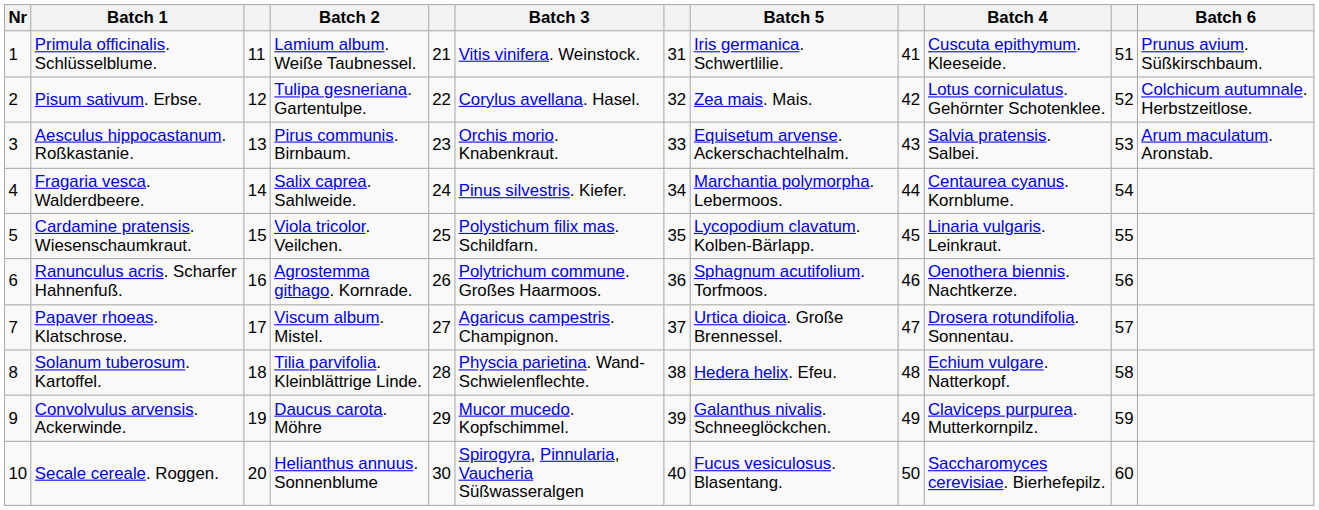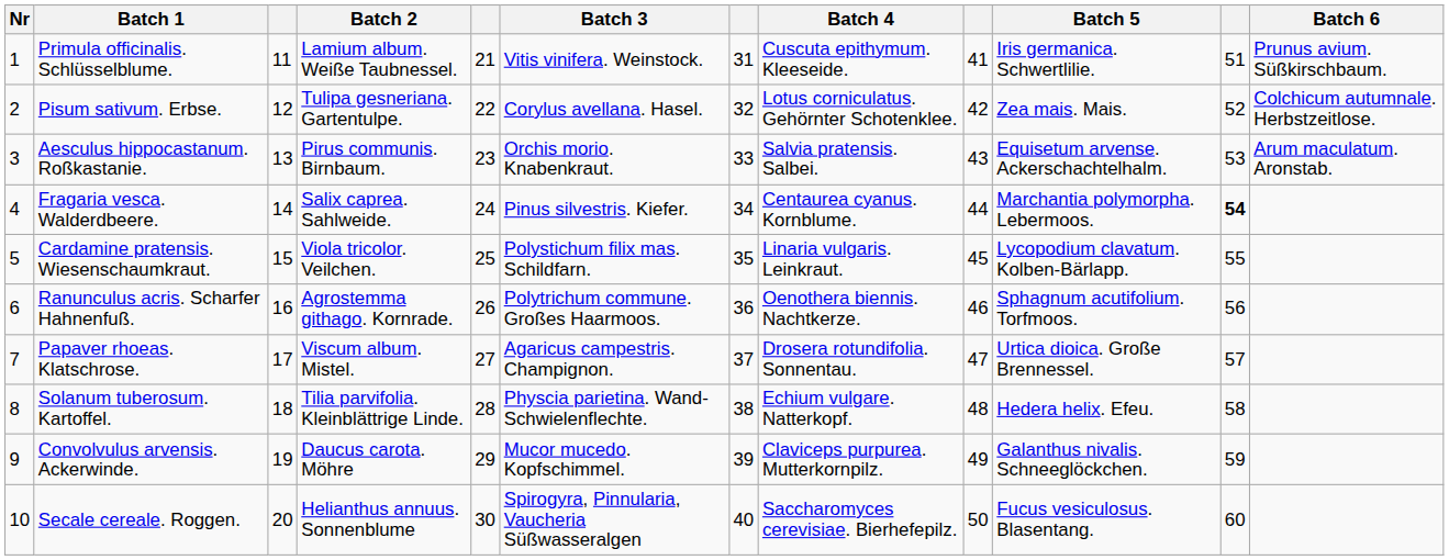columns swapped: Batch 4 <-> Batch 5
Fragaria vesca. Walderdbeere. | column 11: normal -> bold
